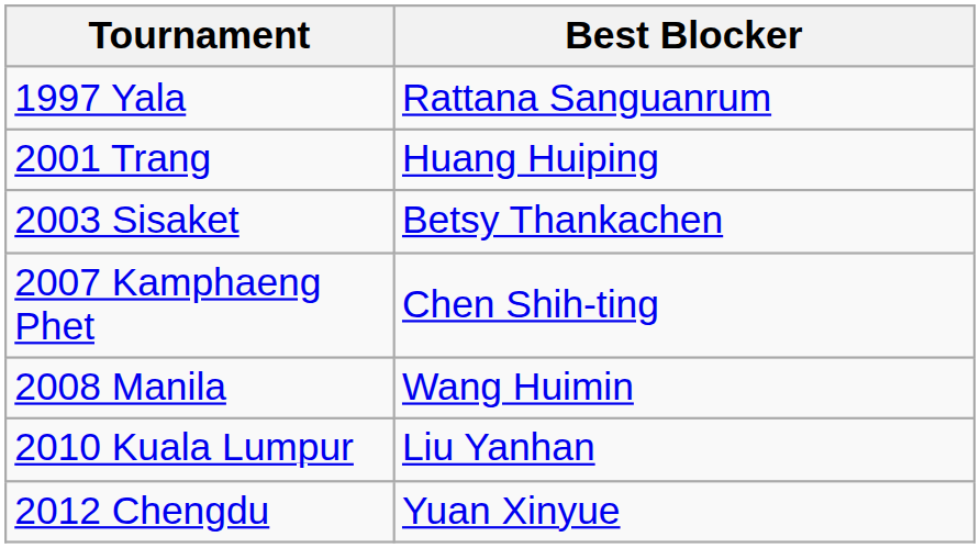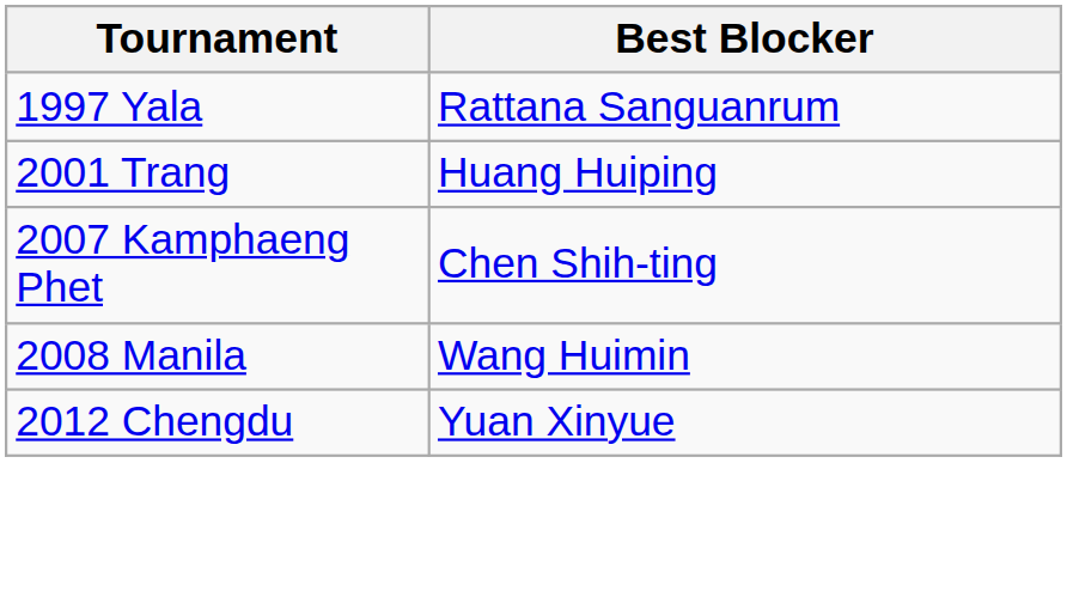- row: 2003 Sisaket | Betsy Thankachen
- row: 2010 Kuala Lumpur | Liu Yanhan
